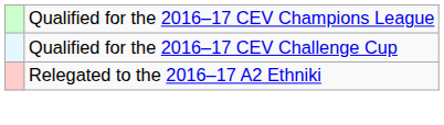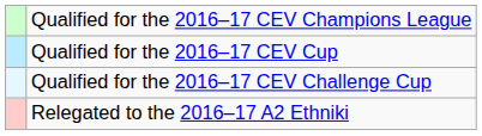+ row: Qualified for the 2016–17 CEV Cup
